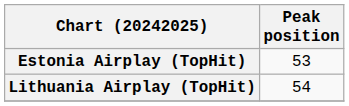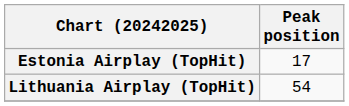Estonia Airplay (TopHit) | Peak position: 53 -> 17
